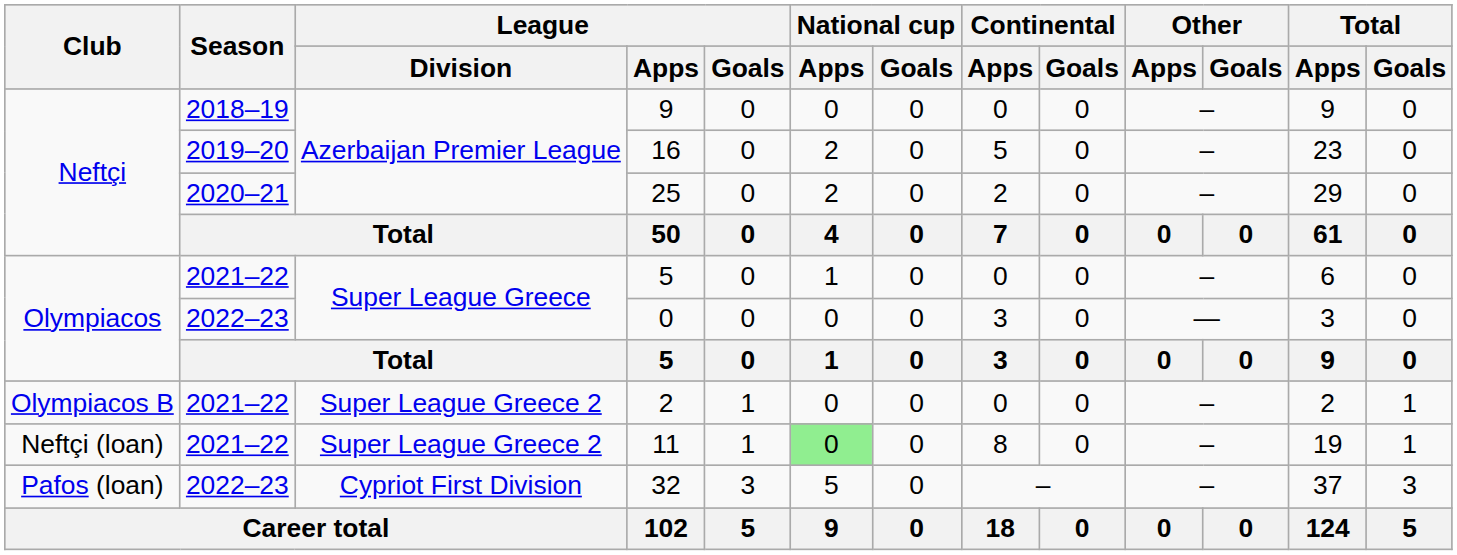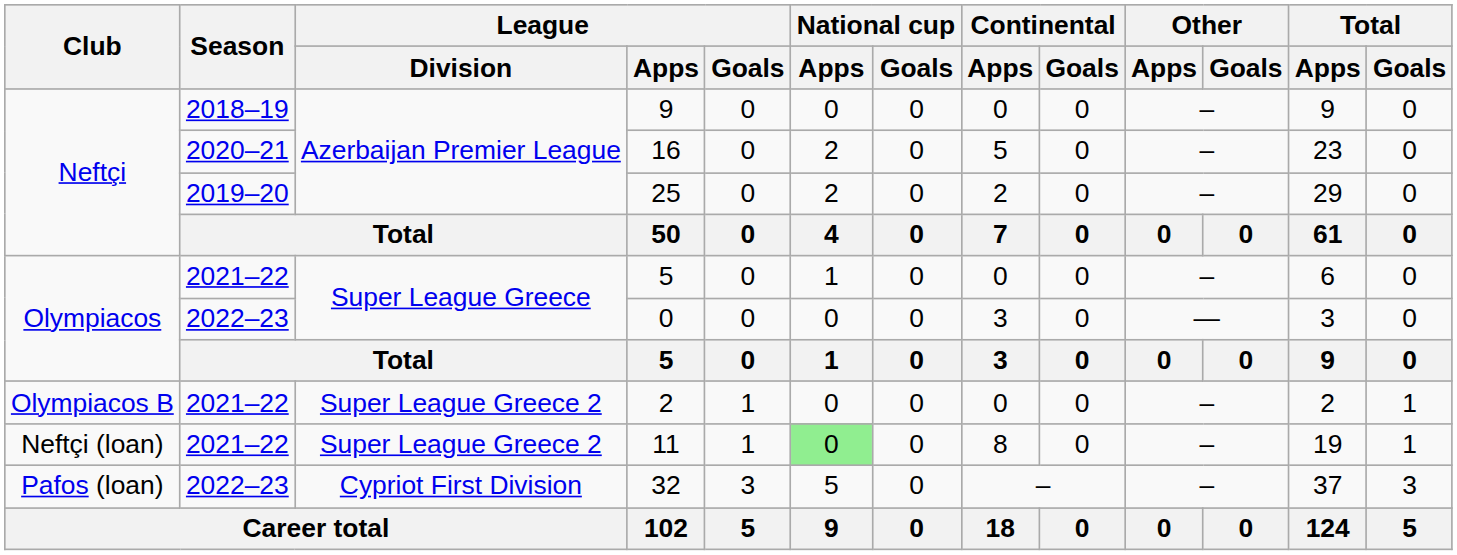16 | Season: 2019–20 -> 2020–21
25 | Season: 2020–21 -> 2019–20
